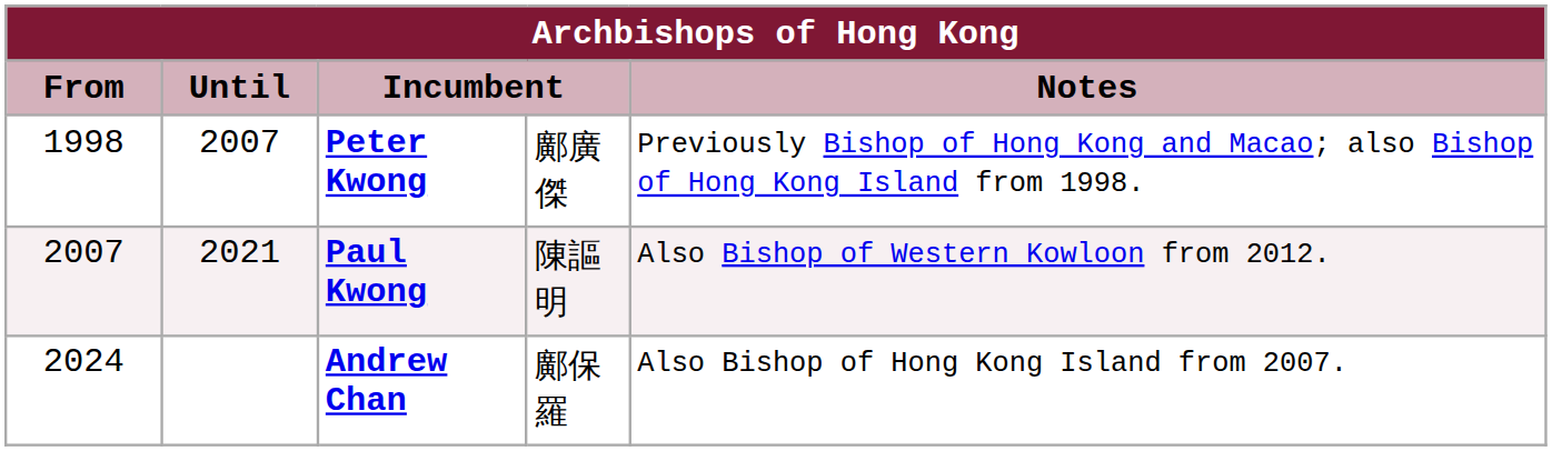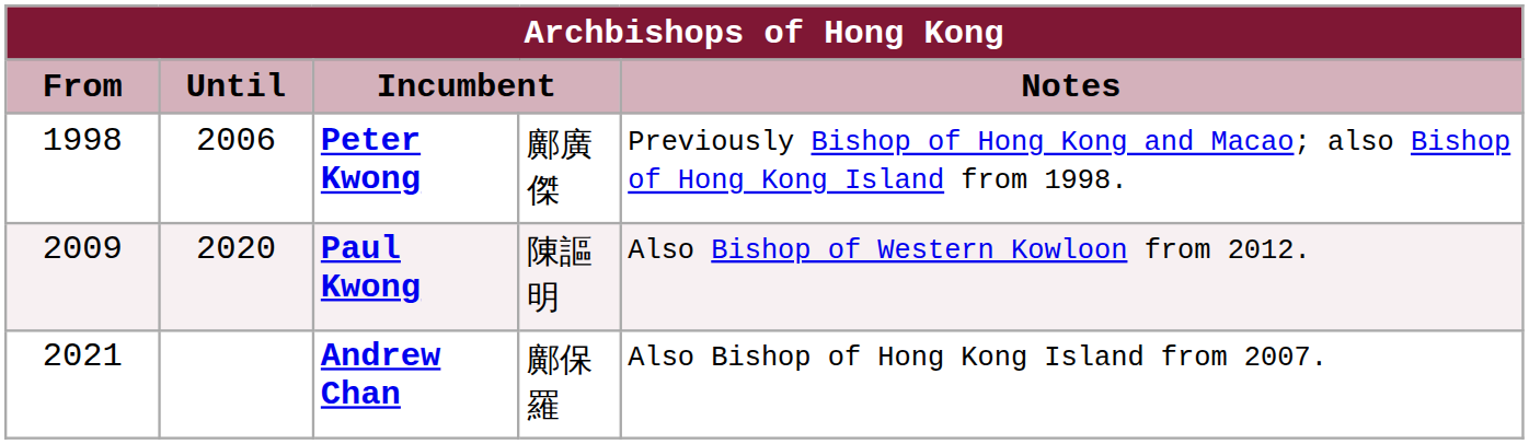Peter Kwong | Until: 2007 -> 2006
Paul Kwong | From: 2007 -> 2009
Paul Kwong | Until: 2021 -> 2020
Andrew Chan | From: 2024 -> 2021
